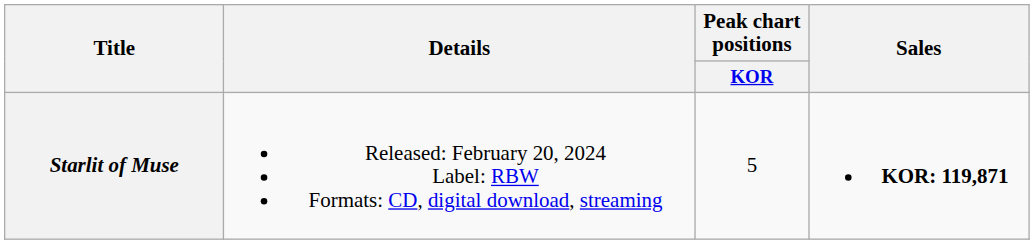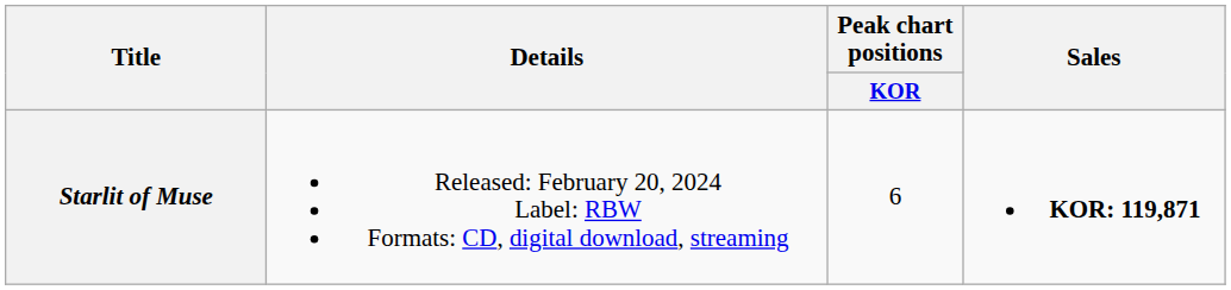Starlit of Muse | Peak chart positions / KOR: 5 -> 6
